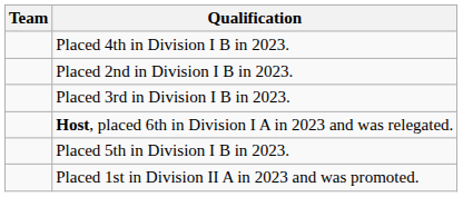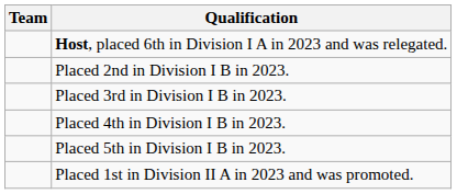rows swapped: Host, placed 6th in Division I A in 2023 and was relegated. <-> Placed 4th in Division I B in 2023.
